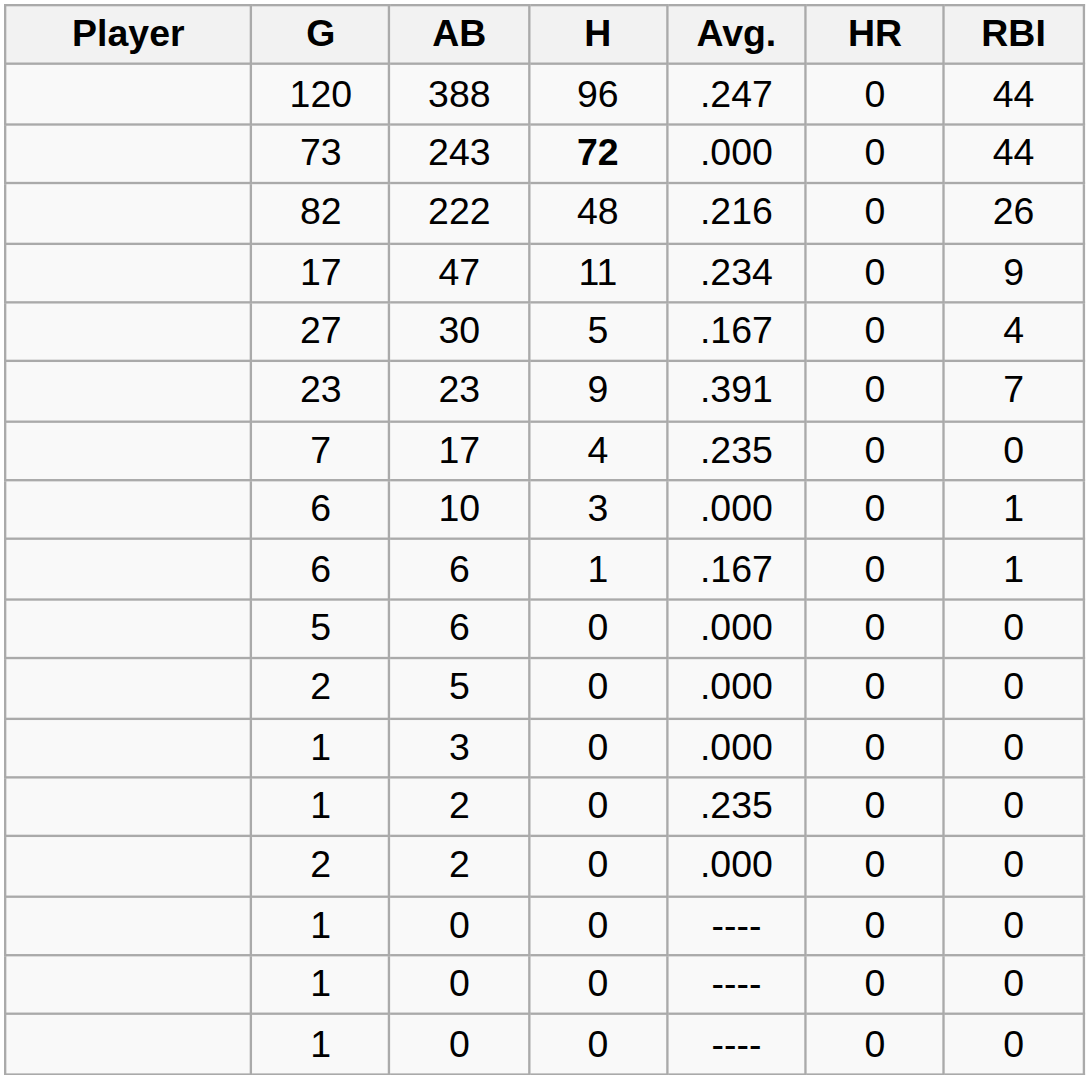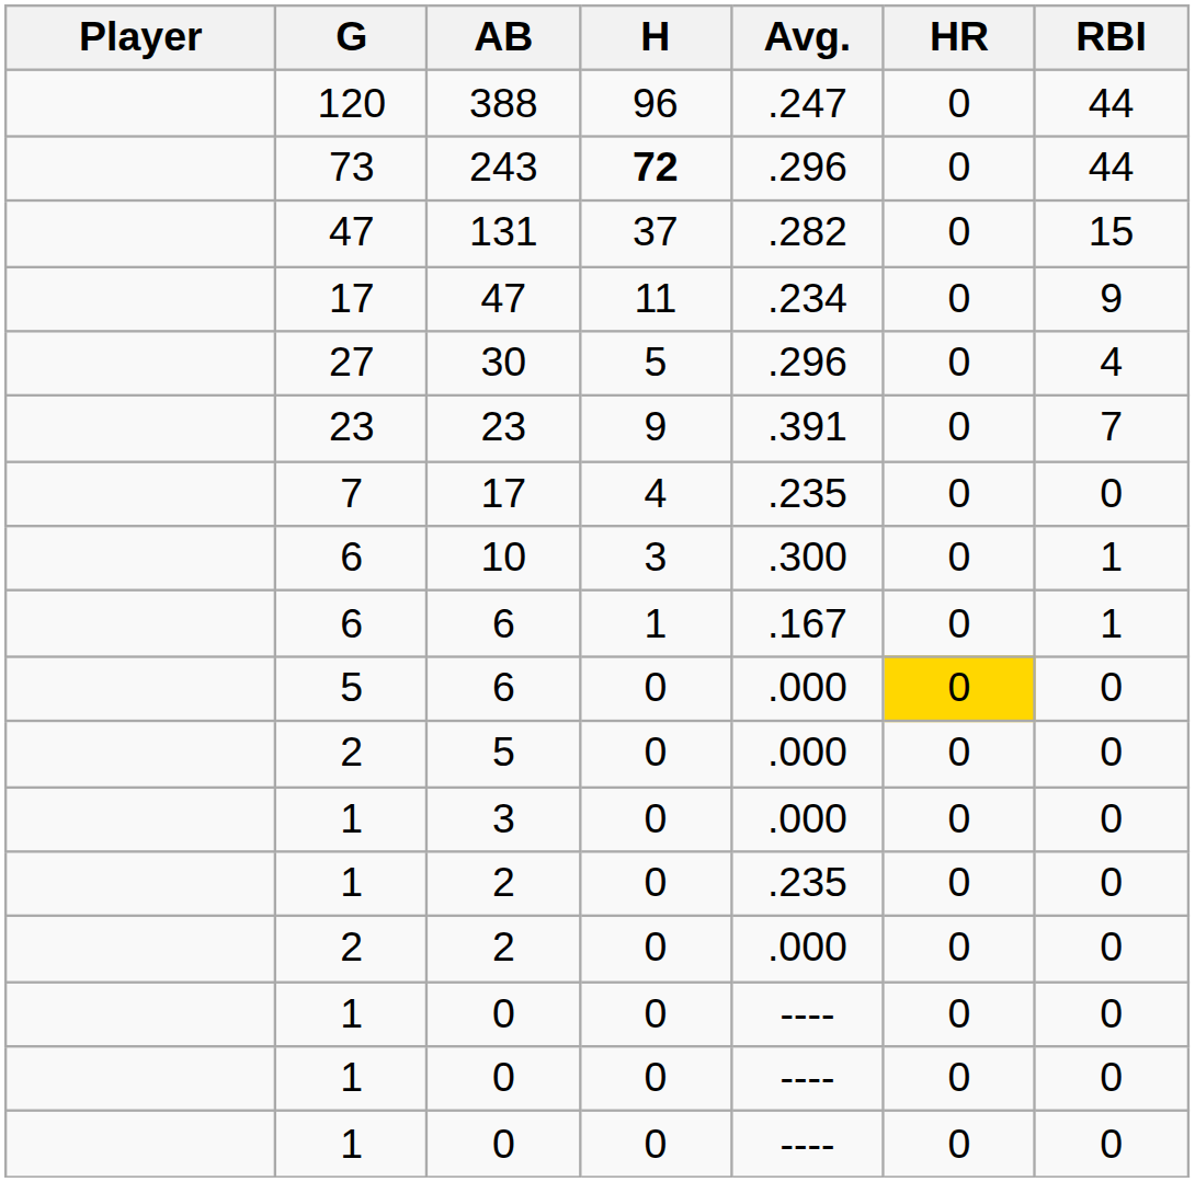243 | Avg.: .000 -> .296
- row: 82 | 222 | 48 | .216 | 0 | 26
+ row: 47 | 131 | 37 | .282 | 0 | 15
30 | Avg.: .167 -> .296
10 | Avg.: .000 -> .300
5 / 6 | HR: no background -> gold background
